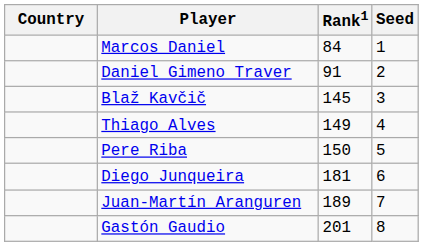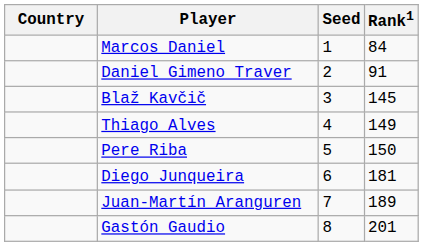columns swapped: Rank1 <-> Seed
